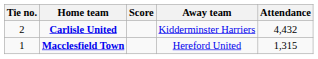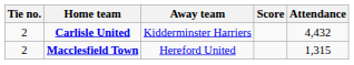columns swapped: Score <-> Away team
Macclesfield Town | Tie no.: 1 -> 2
